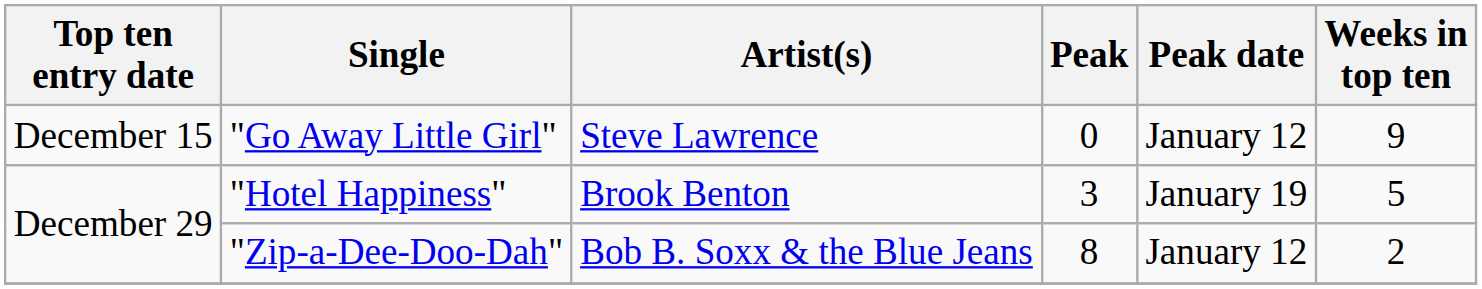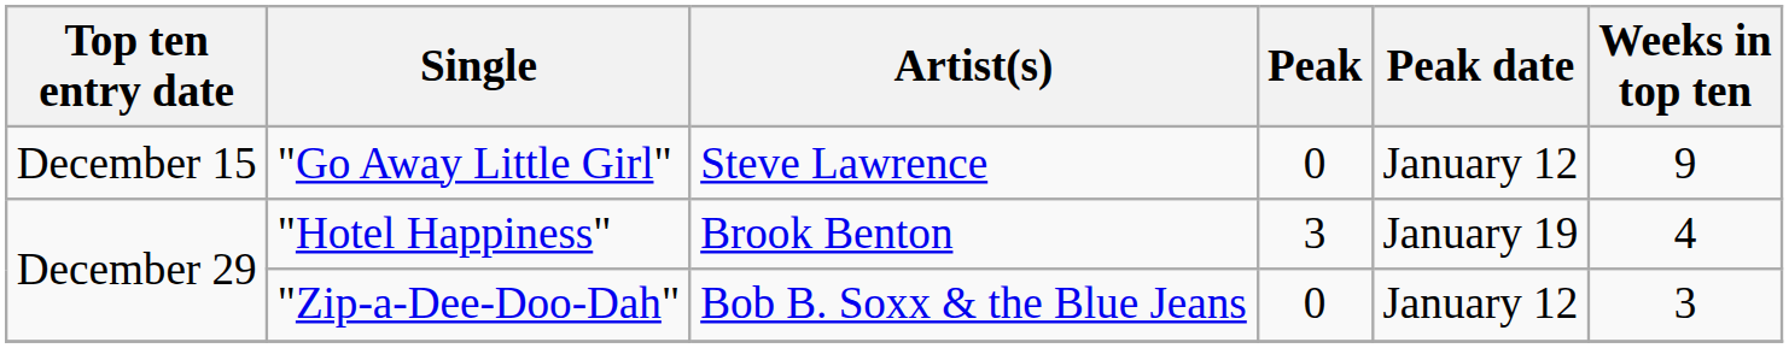"Hotel Happiness" | Weeks in top ten: 5 -> 4
"Zip-a-Dee-Doo-Dah" | Peak: 8 -> 0
"Zip-a-Dee-Doo-Dah" | Weeks in top ten: 2 -> 3
